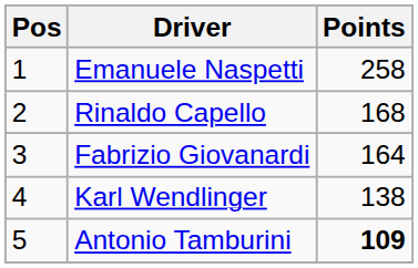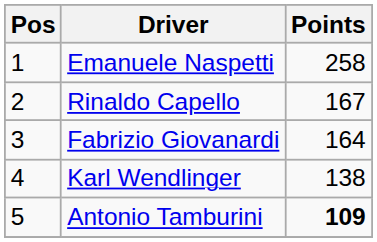Rinaldo Capello | Points: 168 -> 167
